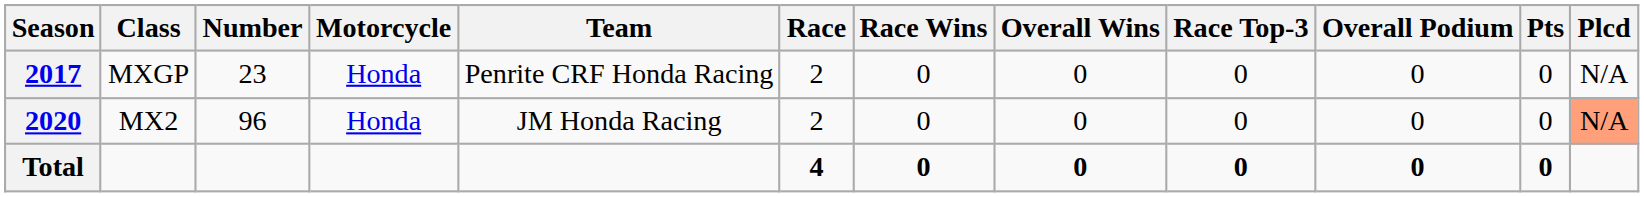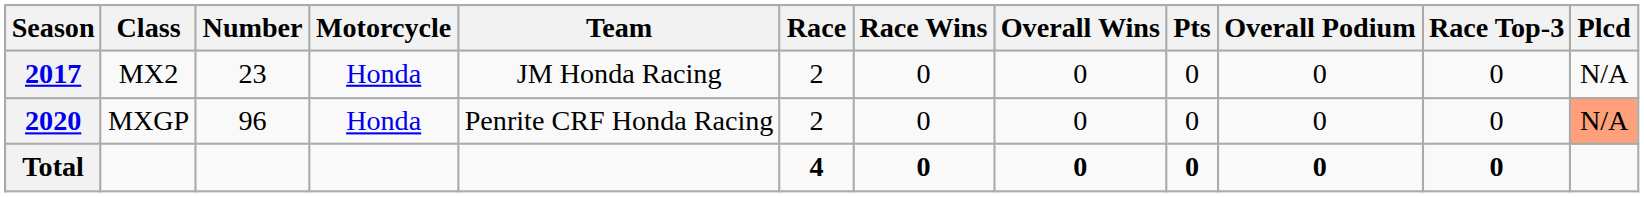columns swapped: Race Top-3 <-> Pts
2017 | Class: MXGP -> MX2
2017 | Team: Penrite CRF Honda Racing -> JM Honda Racing
2020 | Class: MX2 -> MXGP
2020 | Team: JM Honda Racing -> Penrite CRF Honda Racing
